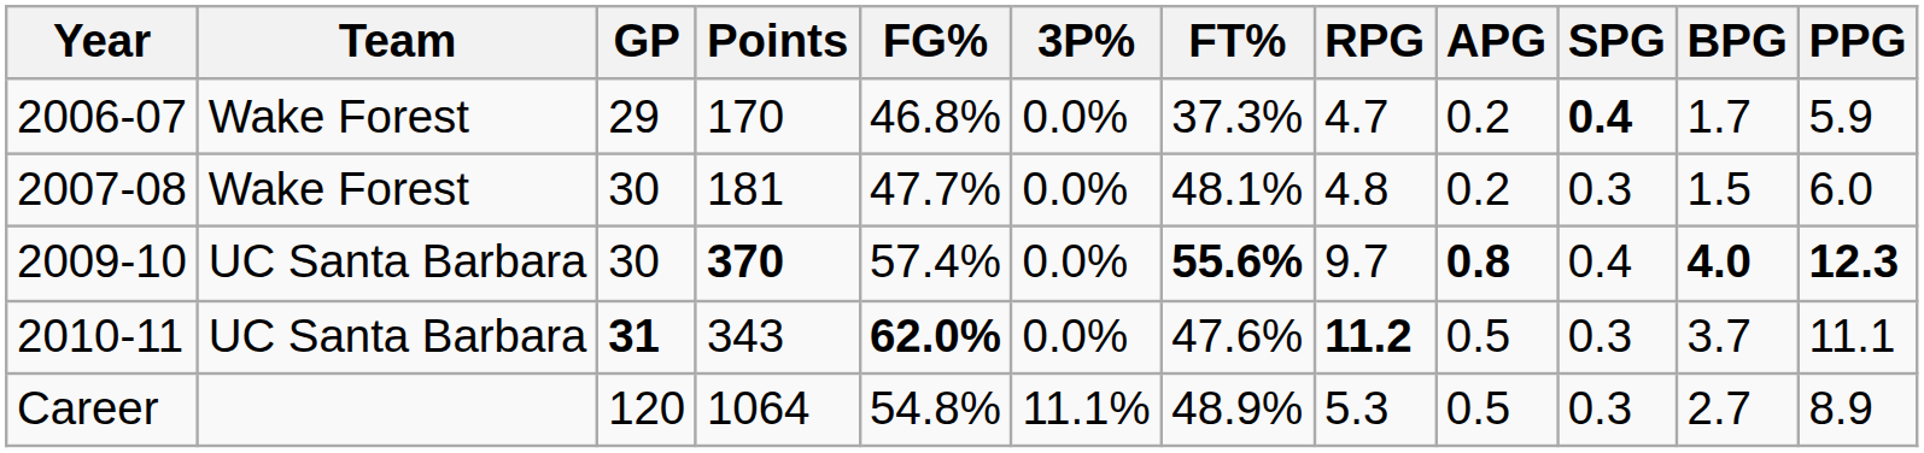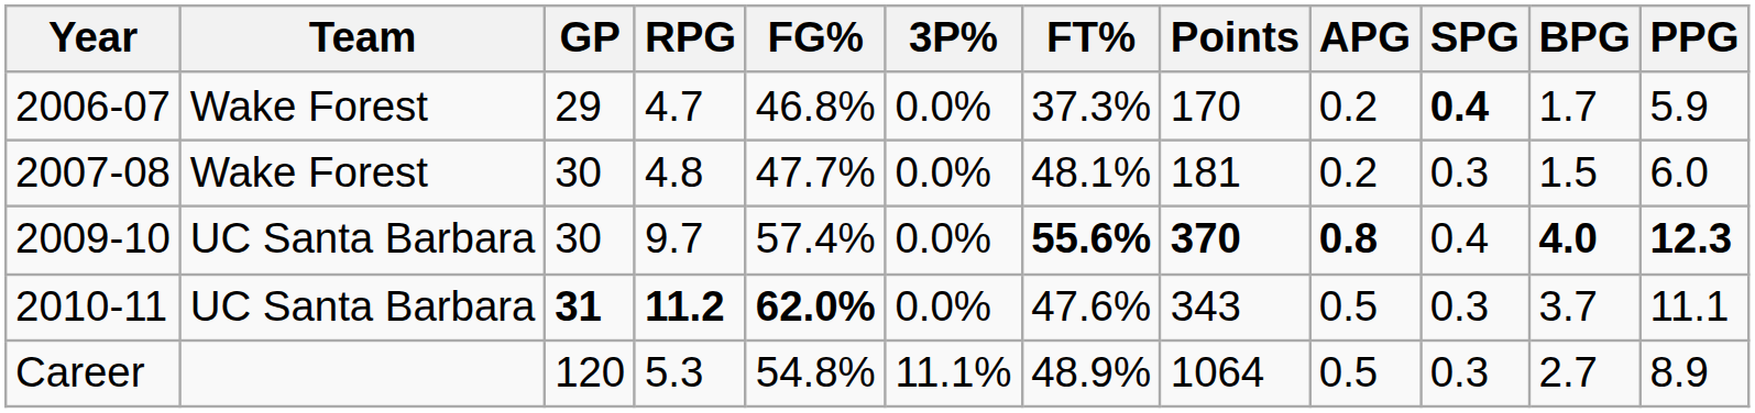columns swapped: Points <-> RPG
